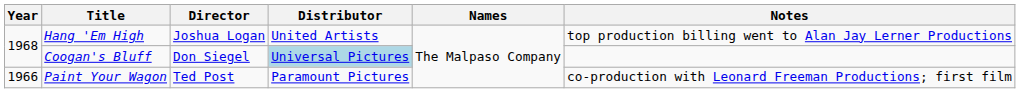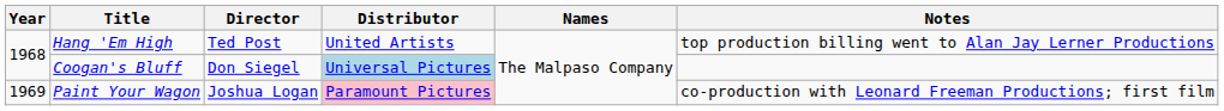Hang 'Em High | Director: Joshua Logan -> Ted Post
Paint Your Wagon | Year: 1966 -> 1969
Paint Your Wagon | Director: Ted Post -> Joshua Logan
Paint Your Wagon | Distributor: no background -> pink background
